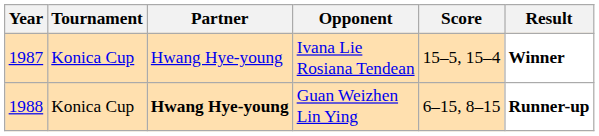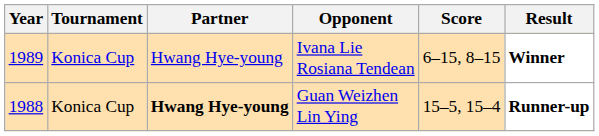Ivana Lie Rosiana Tendean | Year: 1987 -> 1989
Ivana Lie Rosiana Tendean | Score: 15–5, 15–4 -> 6–15, 8–15
Guan Weizhen Lin Ying | Score: 6–15, 8–15 -> 15–5, 15–4
